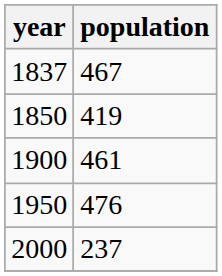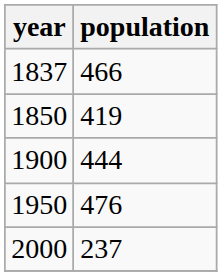1837 | population: 467 -> 466
1900 | population: 461 -> 444
